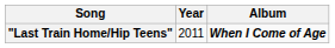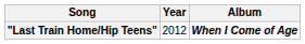"Last Train Home/Hip Teens" | Year: 2011 -> 2012
